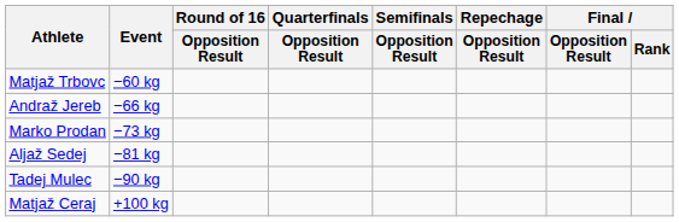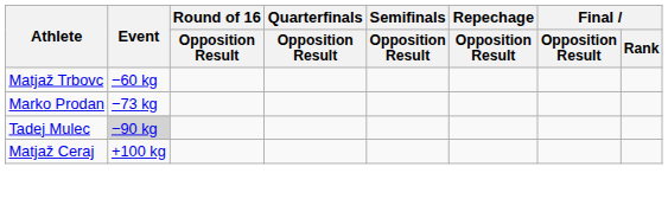- row: Andraž Jereb | −66 kg
- row: Aljaž Sedej | −81 kg
Tadej Mulec | Event: no background -> lightgrey background
